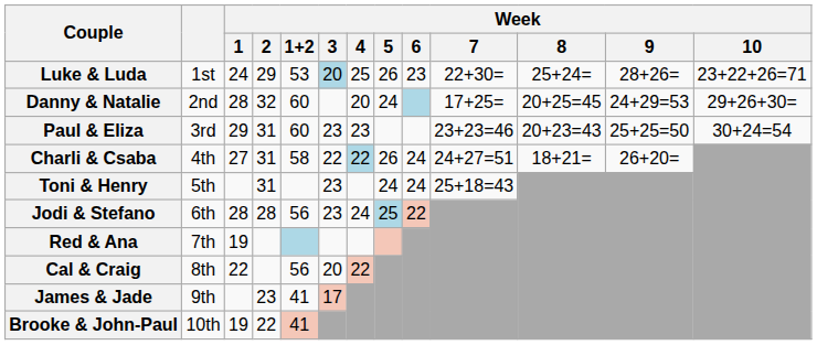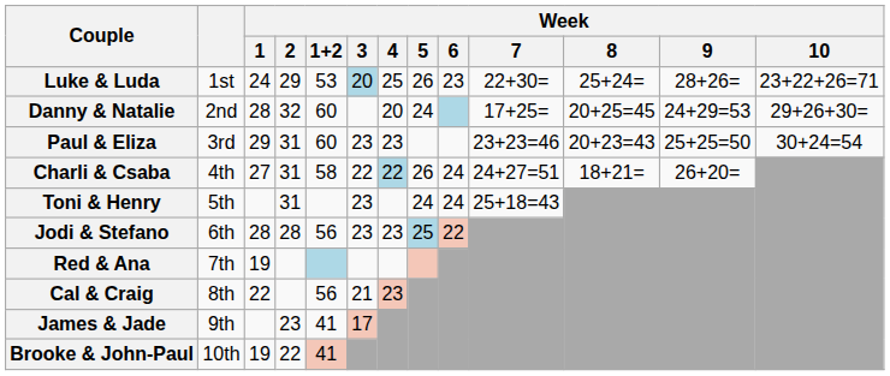Jodi & Stefano | Week / 4: 24 -> 23
Cal & Craig | Week / 3: 20 -> 21
Cal & Craig | Week / 4: 22 -> 23
